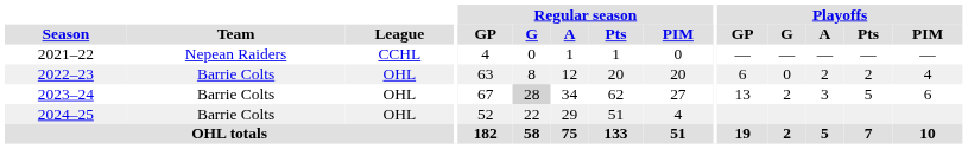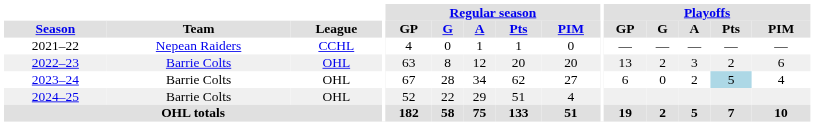2022–23 | Playoffs / GP: 6 -> 13
2022–23 | Playoffs / G: 0 -> 2
2022–23 | Playoffs / A: 2 -> 3
2022–23 | Playoffs / PIM: 4 -> 6
2023–24 | Regular season / G: lightgrey background -> no background
2023–24 | Playoffs / GP: 13 -> 6
2023–24 | Playoffs / G: 2 -> 0
2023–24 | Playoffs / A: 3 -> 2
2023–24 | Playoffs / Pts: no background -> lightblue background
2023–24 | Playoffs / PIM: 6 -> 4
